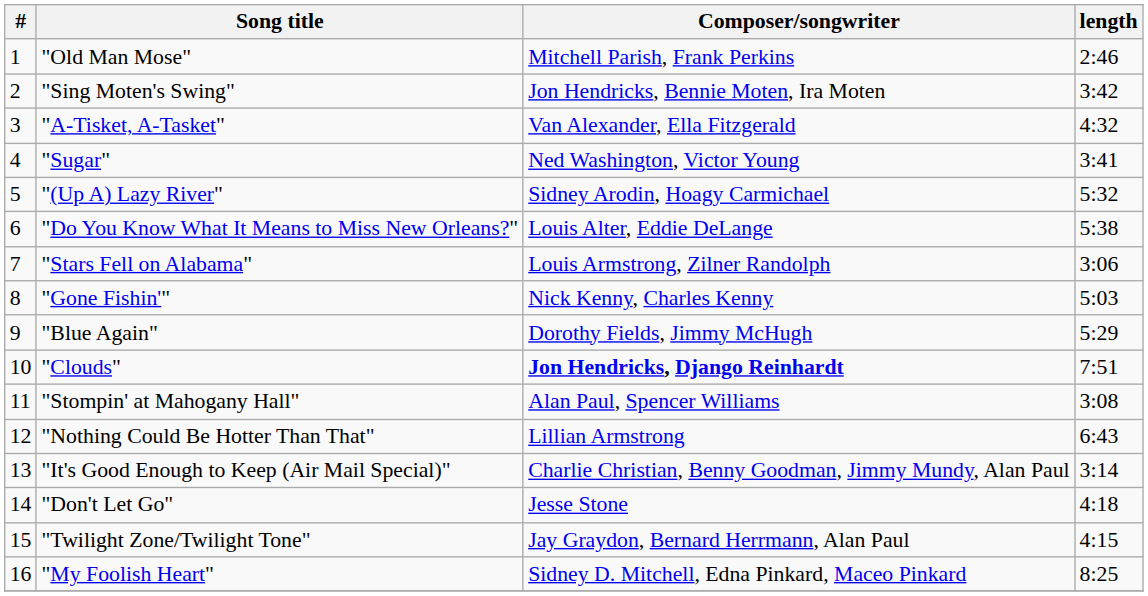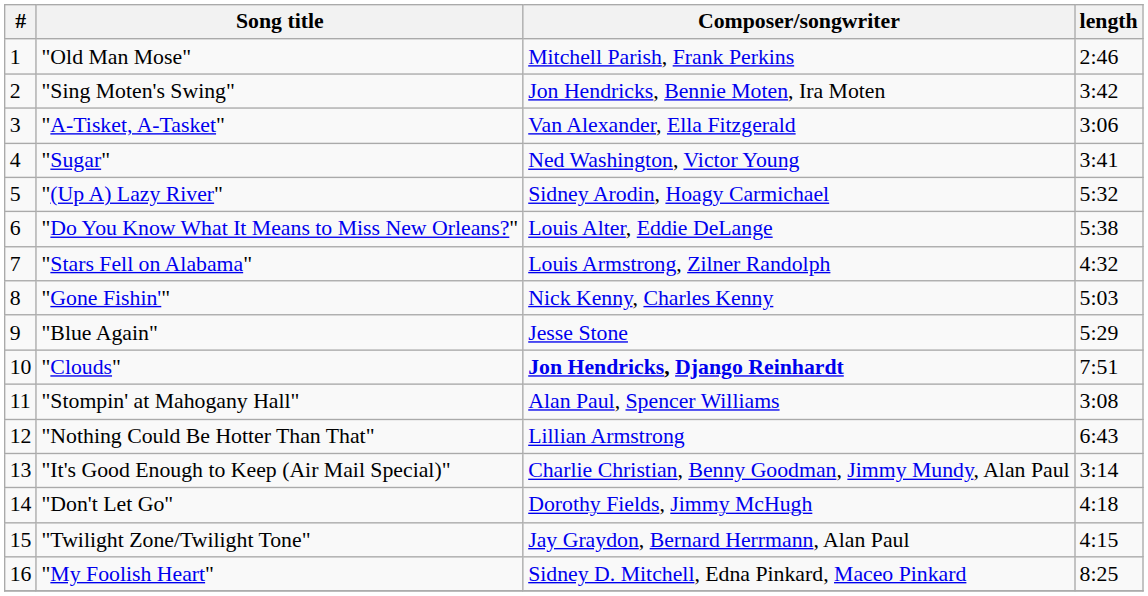"A-Tisket, A-Tasket" | length: 4:32 -> 3:06
"Stars Fell on Alabama" | length: 3:06 -> 4:32
"Blue Again" | Composer/songwriter: Dorothy Fields, Jimmy McHugh -> Jesse Stone
"Don't Let Go" | Composer/songwriter: Jesse Stone -> Dorothy Fields, Jimmy McHugh
